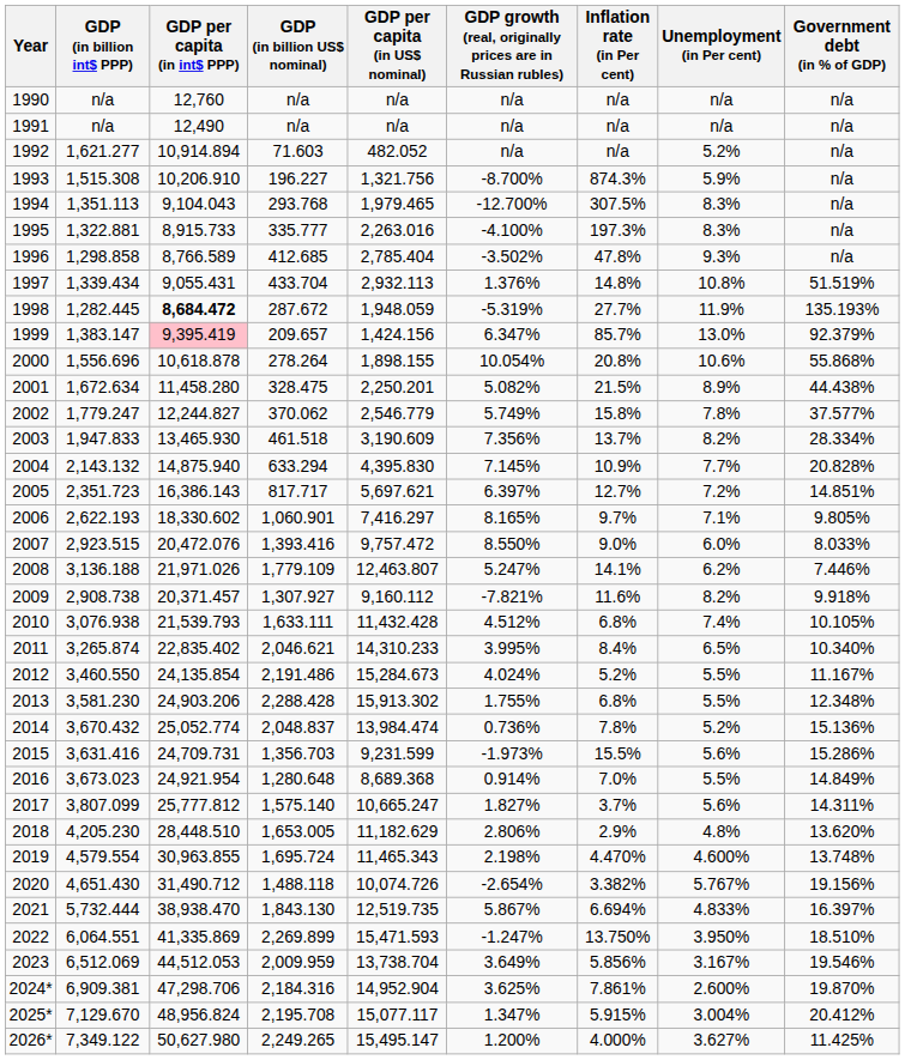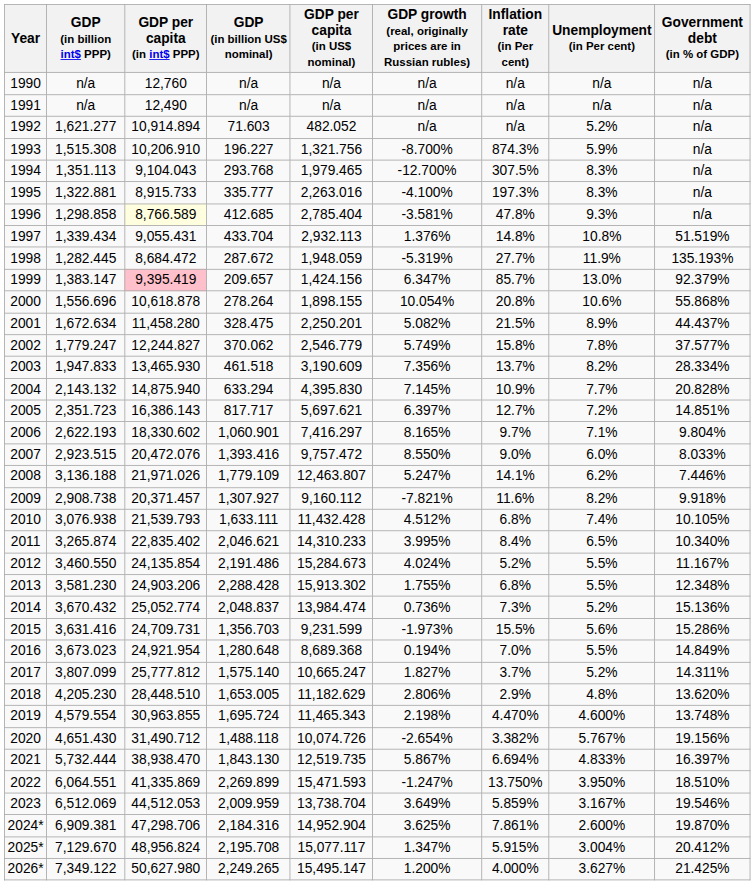1996 | GDP per capita (in int$ PPP): no background -> lightyellow background
1996 | GDP growth (real, originally prices are in Russian rubles): -3.502% -> -3.581%
1998 | GDP per capita (in int$ PPP): bold -> normal
2001 | Government debt (in % of GDP): 44.438% -> 44.437%
2006 | Government debt (in % of GDP): 9.805% -> 9.804%
2014 | Inflation rate (in Per cent): 7.8% -> 7.3%
2016 | GDP growth (real, originally prices are in Russian rubles): 0.914% -> 0.194%
2017 | Unemployment (in Per cent): 5.6% -> 5.2%
2023 | Inflation rate (in Per cent): 5.856% -> 5.859%
2026* | Government debt (in % of GDP): 11.425% -> 21.425%
